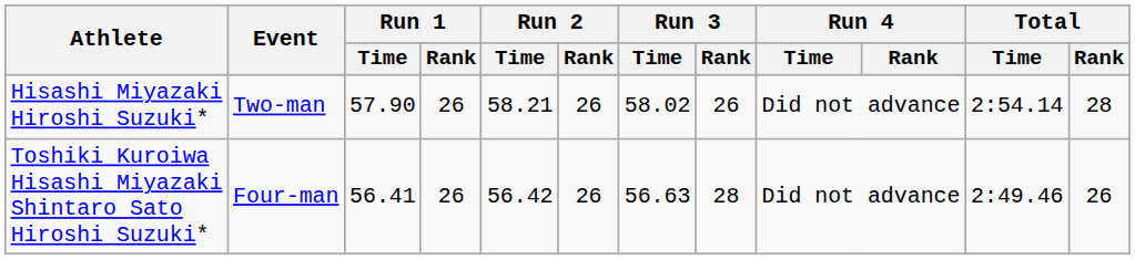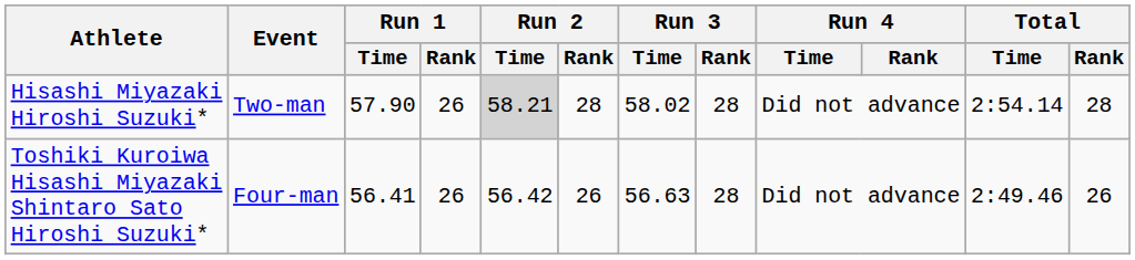Hisashi Miyazaki Hiroshi Suzuki* | Run 2 / Time: no background -> lightgrey background
Hisashi Miyazaki Hiroshi Suzuki* | Run 2 / Rank: 26 -> 28
Hisashi Miyazaki Hiroshi Suzuki* | Run 3 / Rank: 26 -> 28
